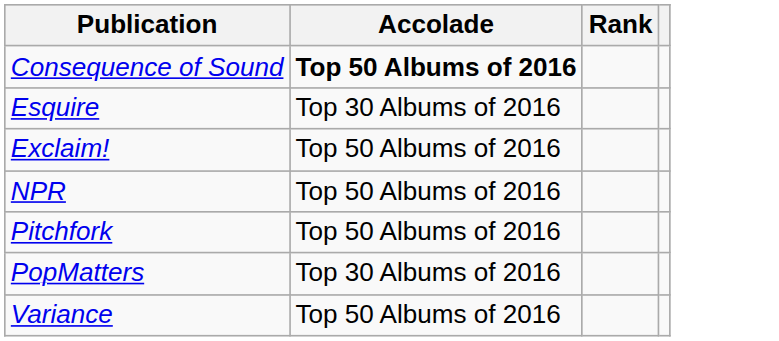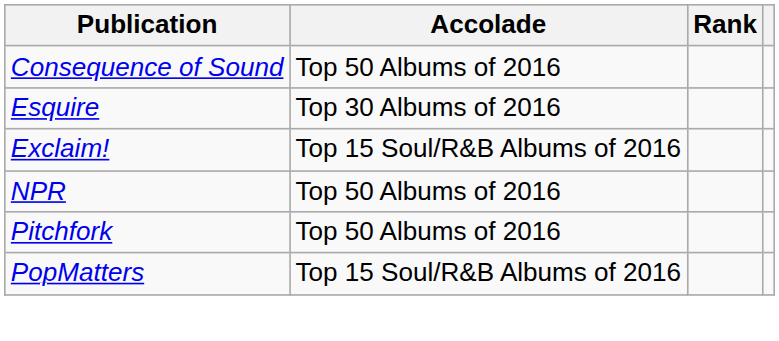Consequence of Sound | Accolade: bold -> normal
Exclaim! | Accolade: Top 50 Albums of 2016 -> Top 15 Soul/R&B Albums of 2016
PopMatters | Accolade: Top 30 Albums of 2016 -> Top 15 Soul/R&B Albums of 2016
- row: Variance | Top 50 Albums of 2016
